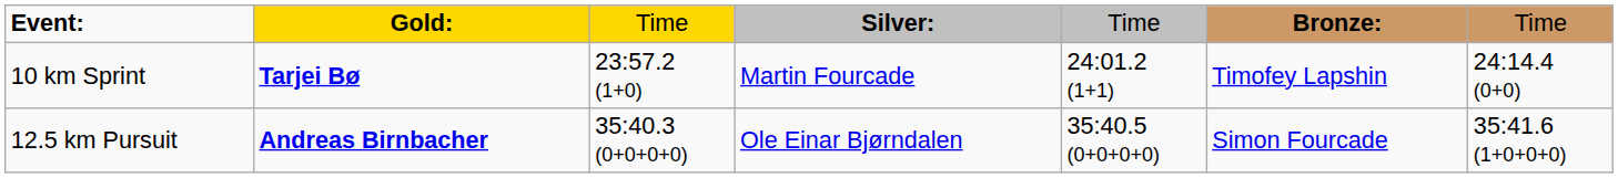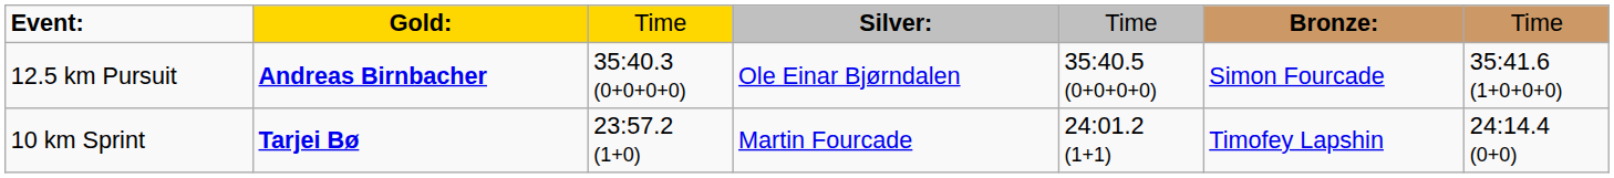rows swapped: 10 km Sprint <-> 12.5 km Pursuit
